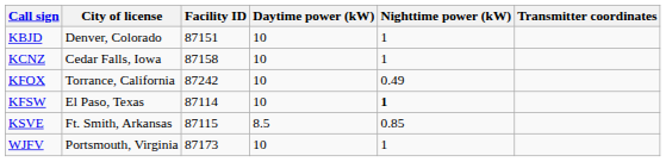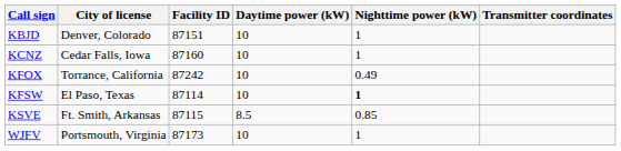KCNZ | Facility ID: 87158 -> 87160
